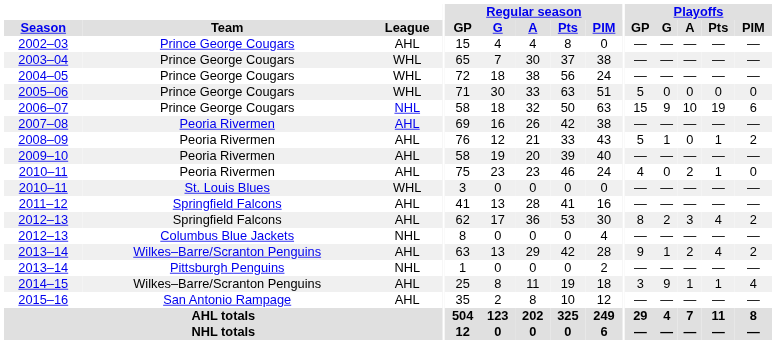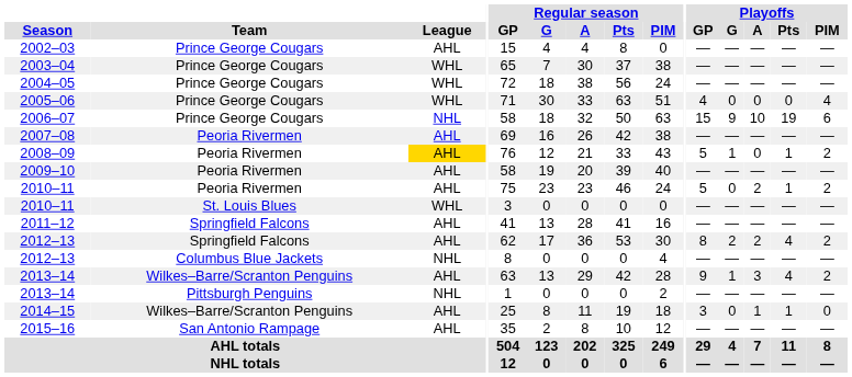2005–06 | Playoffs / GP: 5 -> 4
2005–06 | Playoffs / PIM: 0 -> 4
2008–09 | League: no background -> gold background
2010–11 / Peoria Rivermen | Playoffs / GP: 4 -> 5
2010–11 / Peoria Rivermen | Playoffs / PIM: 0 -> 2
2012–13 / Springfield Falcons | Playoffs / A: 3 -> 2
2013–14 / Wilkes–Barre/Scranton Penguins | Playoffs / A: 2 -> 3
2014–15 | Playoffs / G: 9 -> 0
2014–15 | Playoffs / PIM: 4 -> 0
